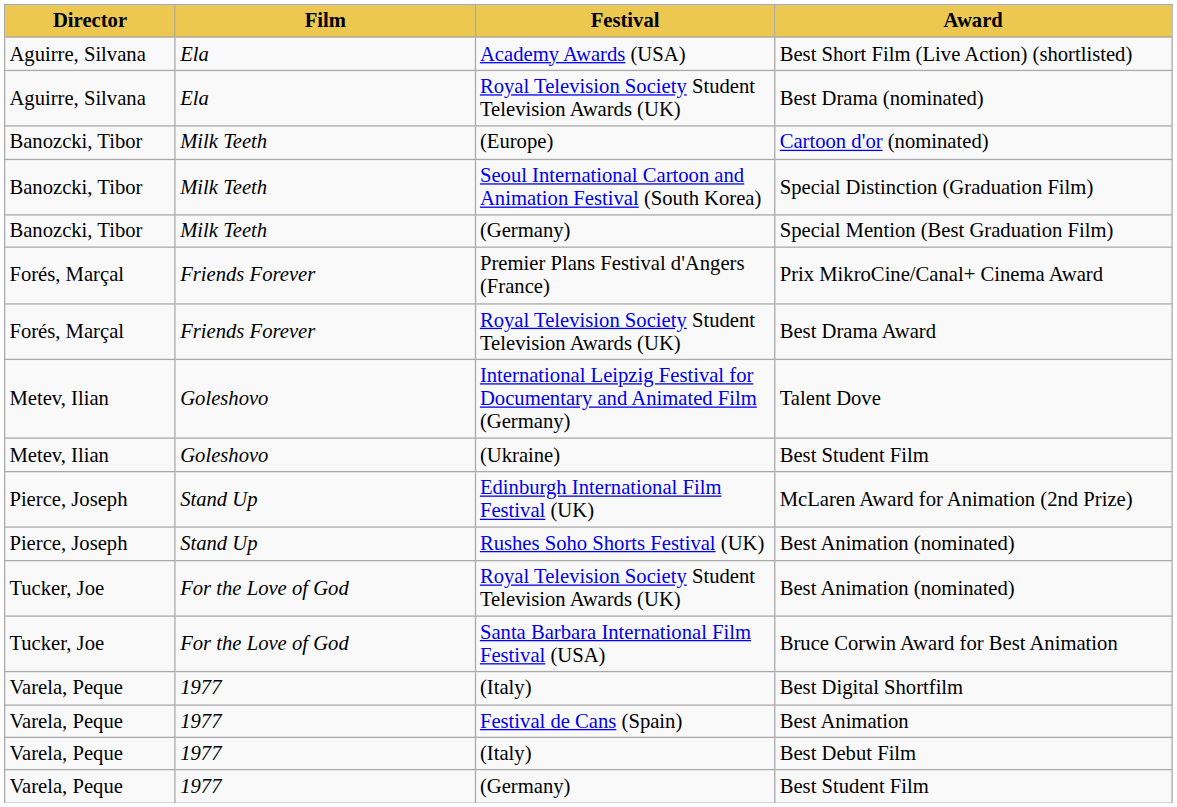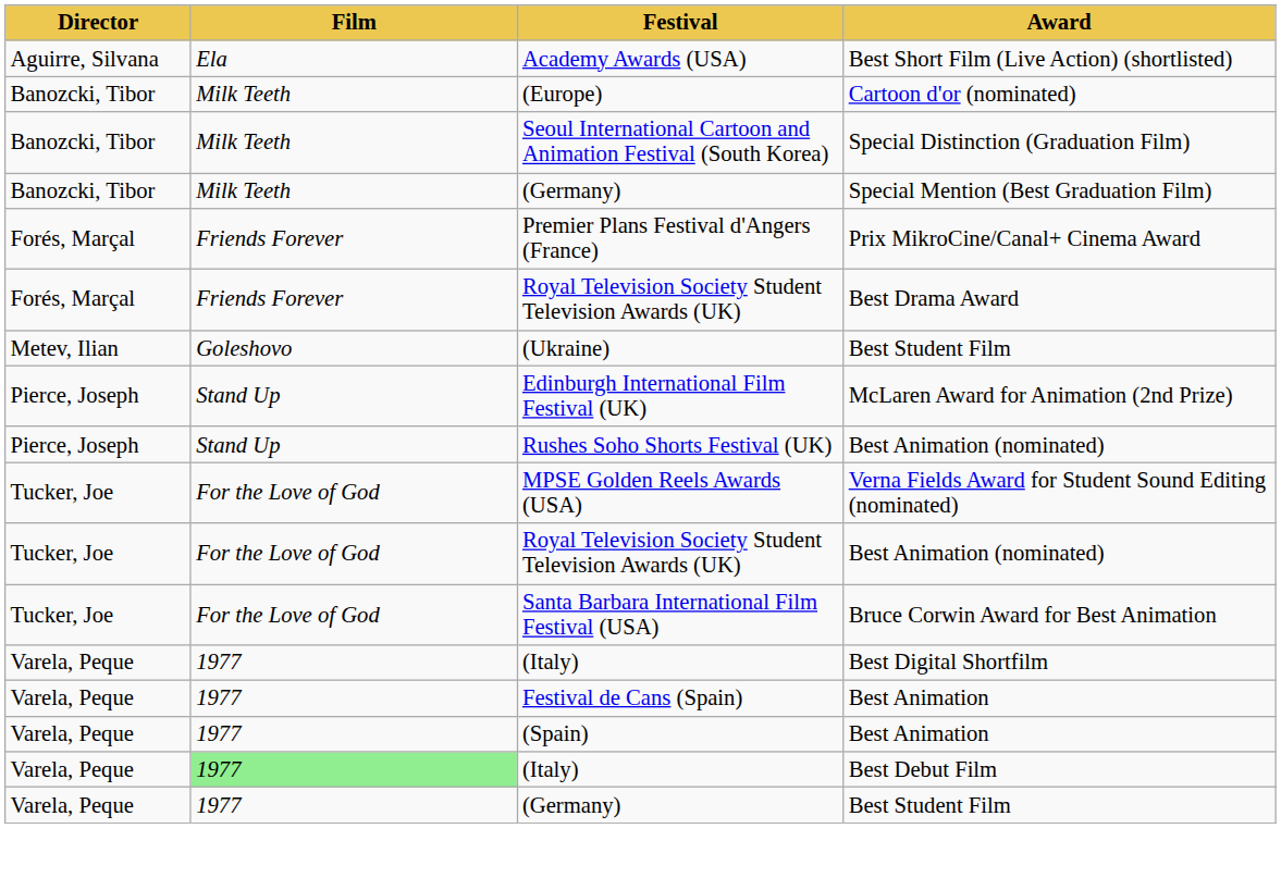- row: Aguirre, Silvana | Ela | Royal Television Society Student Television Awards (UK) | Best Drama (nominated)
- row: Metev, Ilian | Goleshovo | International Leipzig Festival for Documentary and Animated Film (Germany) | Talent Dove
+ row: Tucker, Joe | For the Love of God | MPSE Golden Reels Awards (USA) | Verna Fields Award for Student Sound Editing (nominated)
+ row: Varela, Peque | 1977 | (Spain) | Best Animation
Best Debut Film | Film: no background -> lightgreen background
